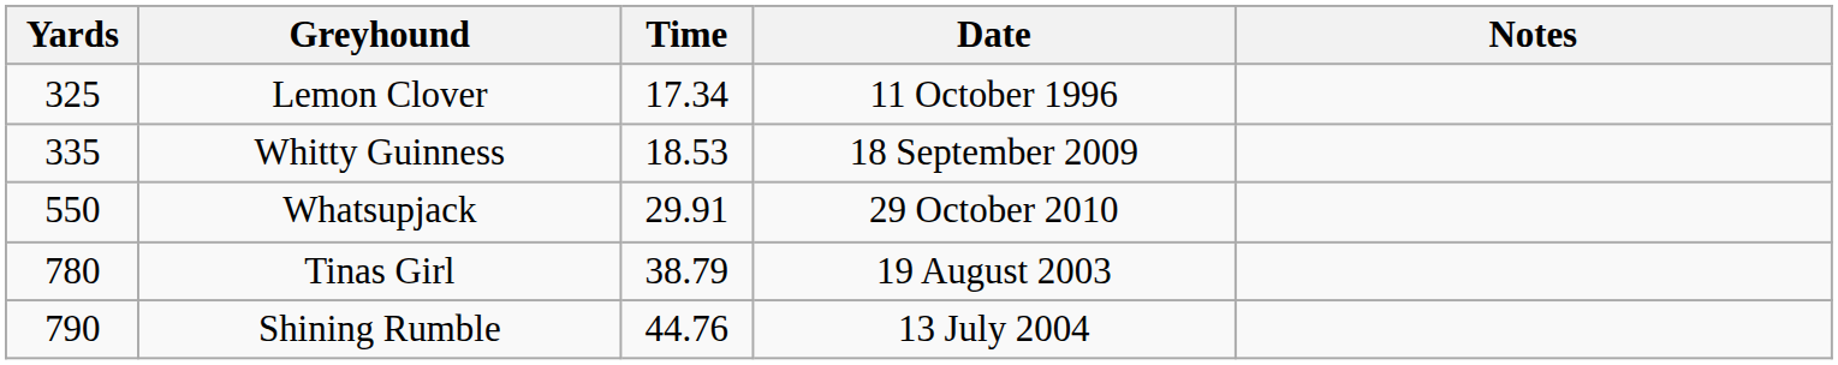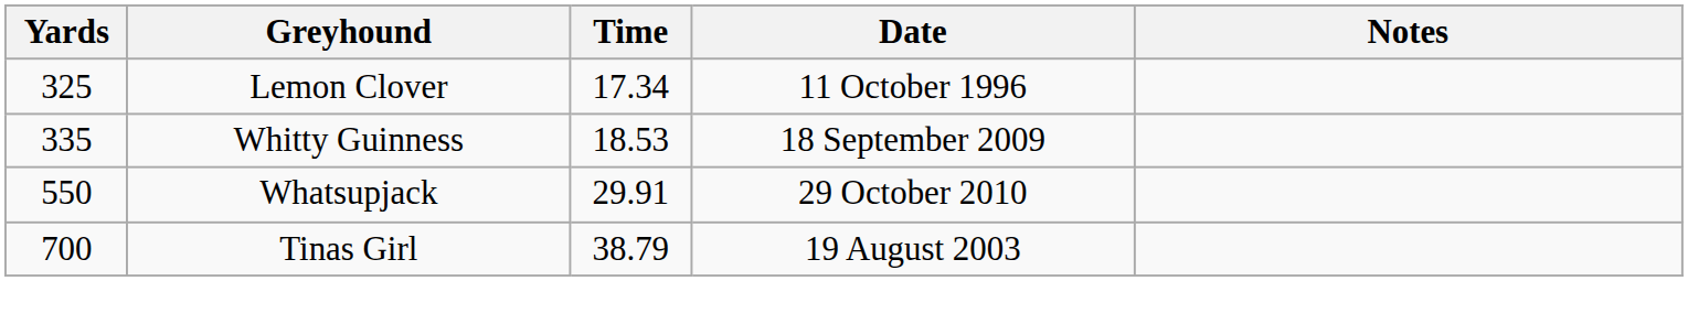Tinas Girl | Yards: 780 -> 700
- row: 790 | Shining Rumble | 44.76 | 13 July 2004
